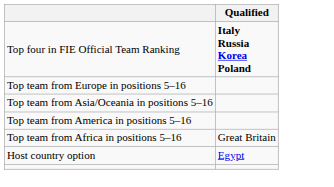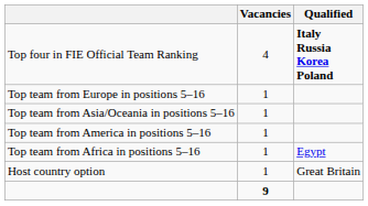+ column: Vacancies | 4 | 1 | 1 | 1 | 1 | 1 | 9
Top team from Africa in positions 5–16 | Qualified: Great Britain -> Egypt
Host country option | Qualified: Egypt -> Great Britain
